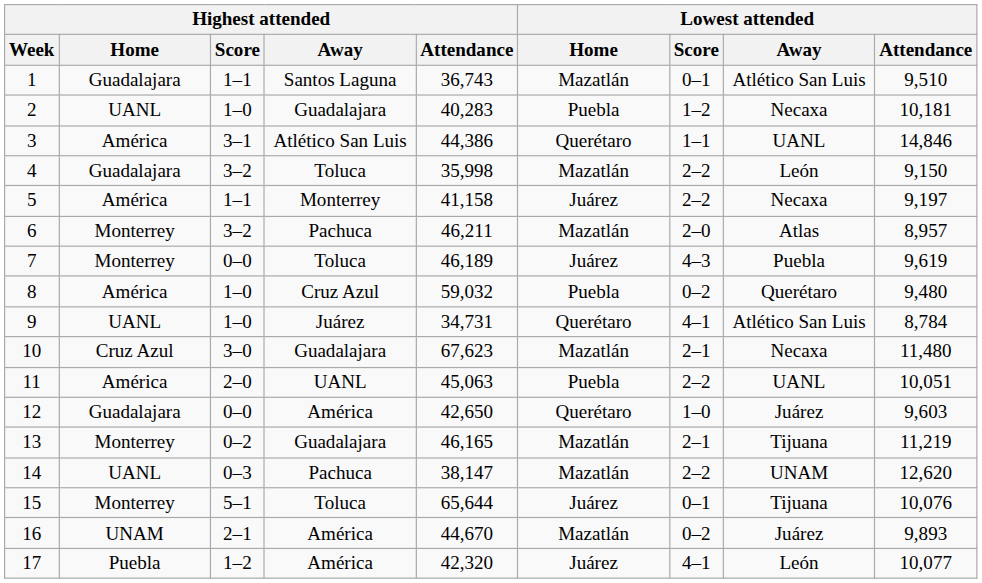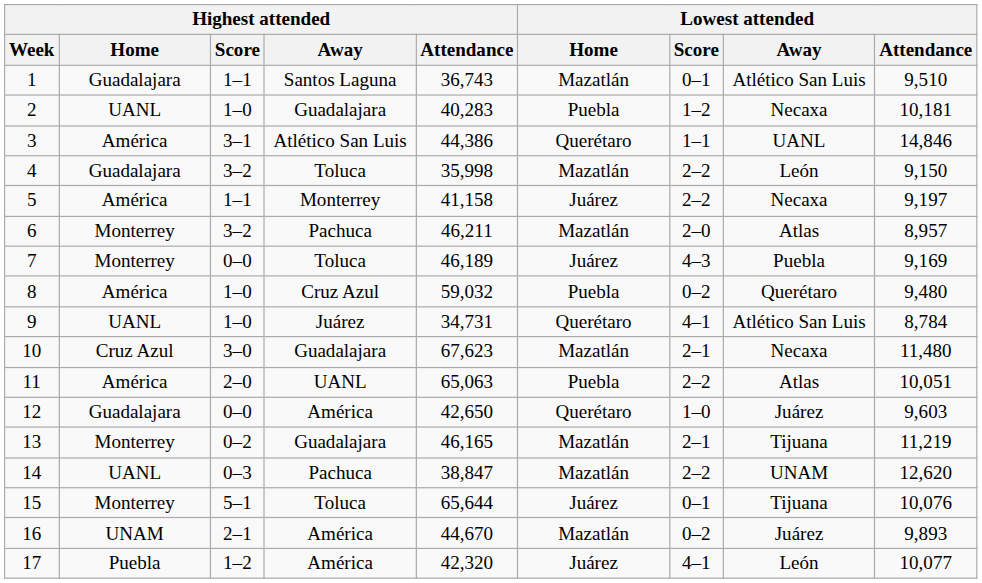7 | Lowest attended / Attendance: 9,619 -> 9,169
11 | Highest attended / Attendance: 45,063 -> 65,063
11 | Lowest attended / Away: UANL -> Atlas
14 | Highest attended / Attendance: 38,147 -> 38,847
